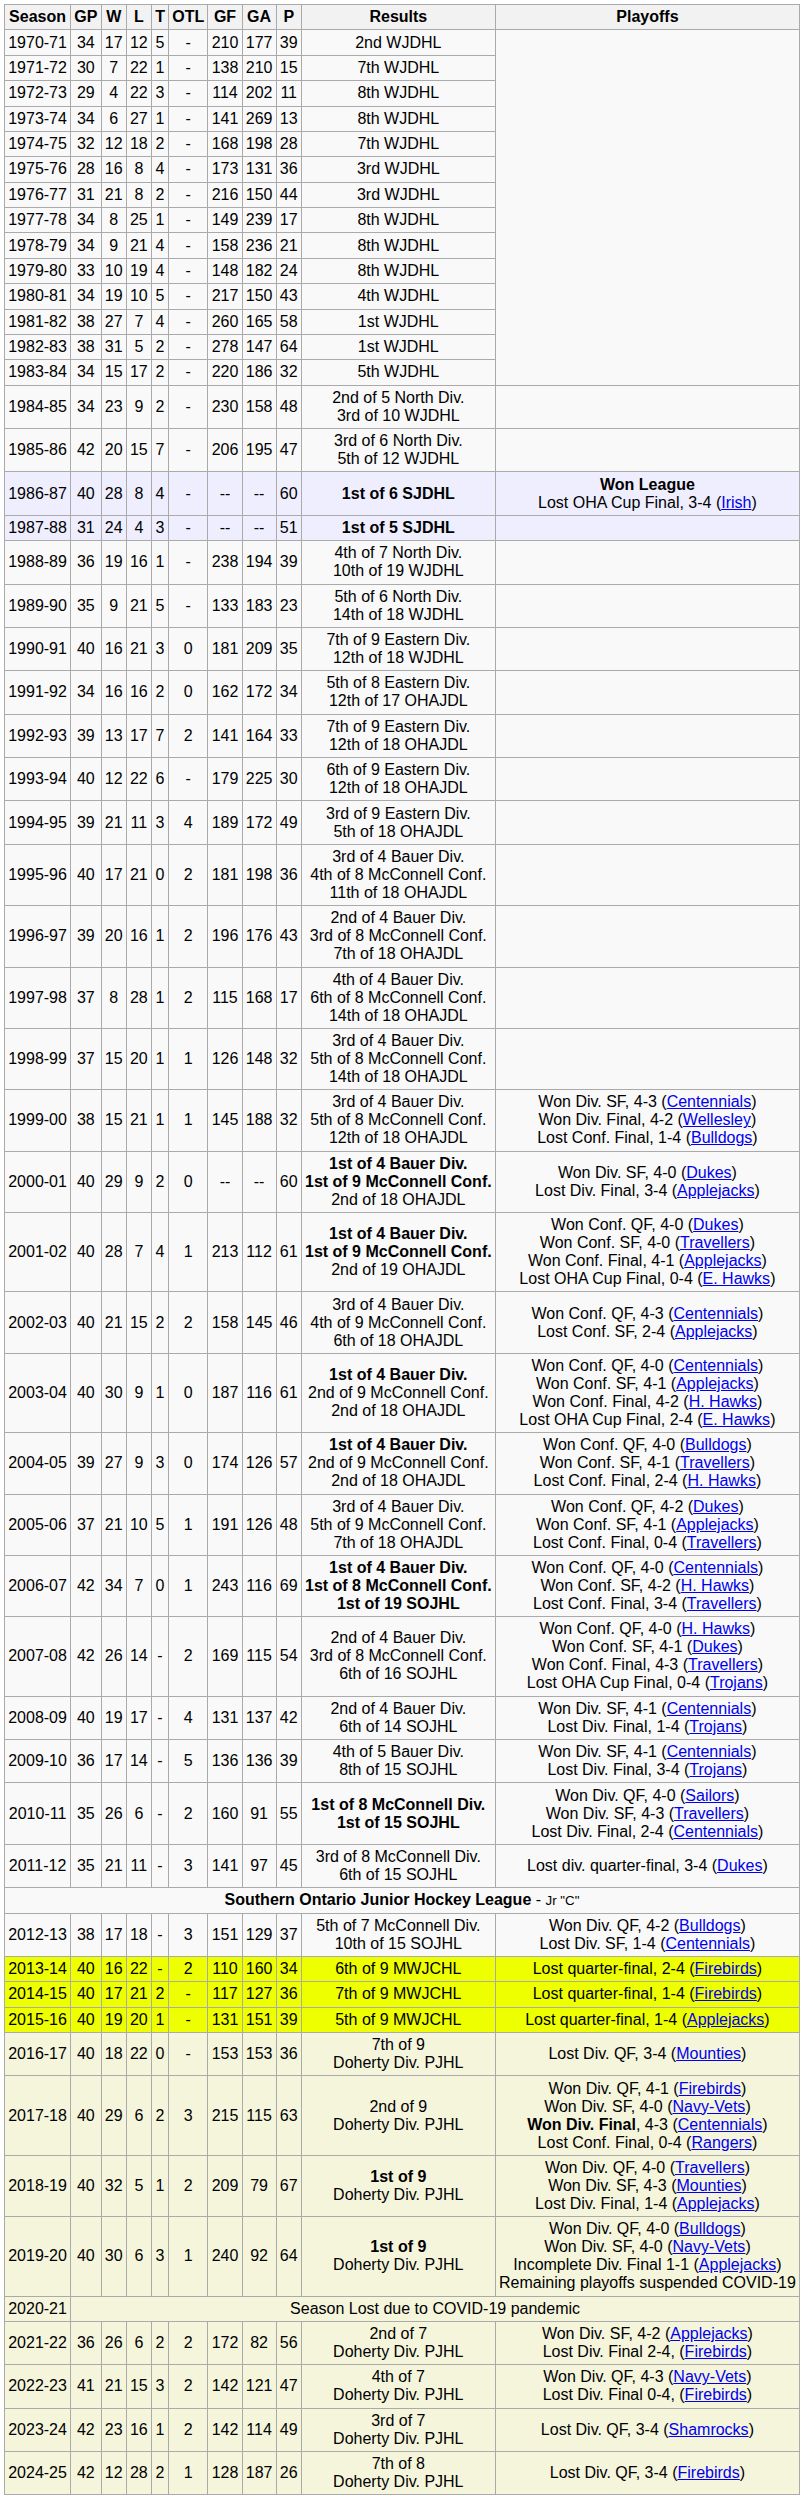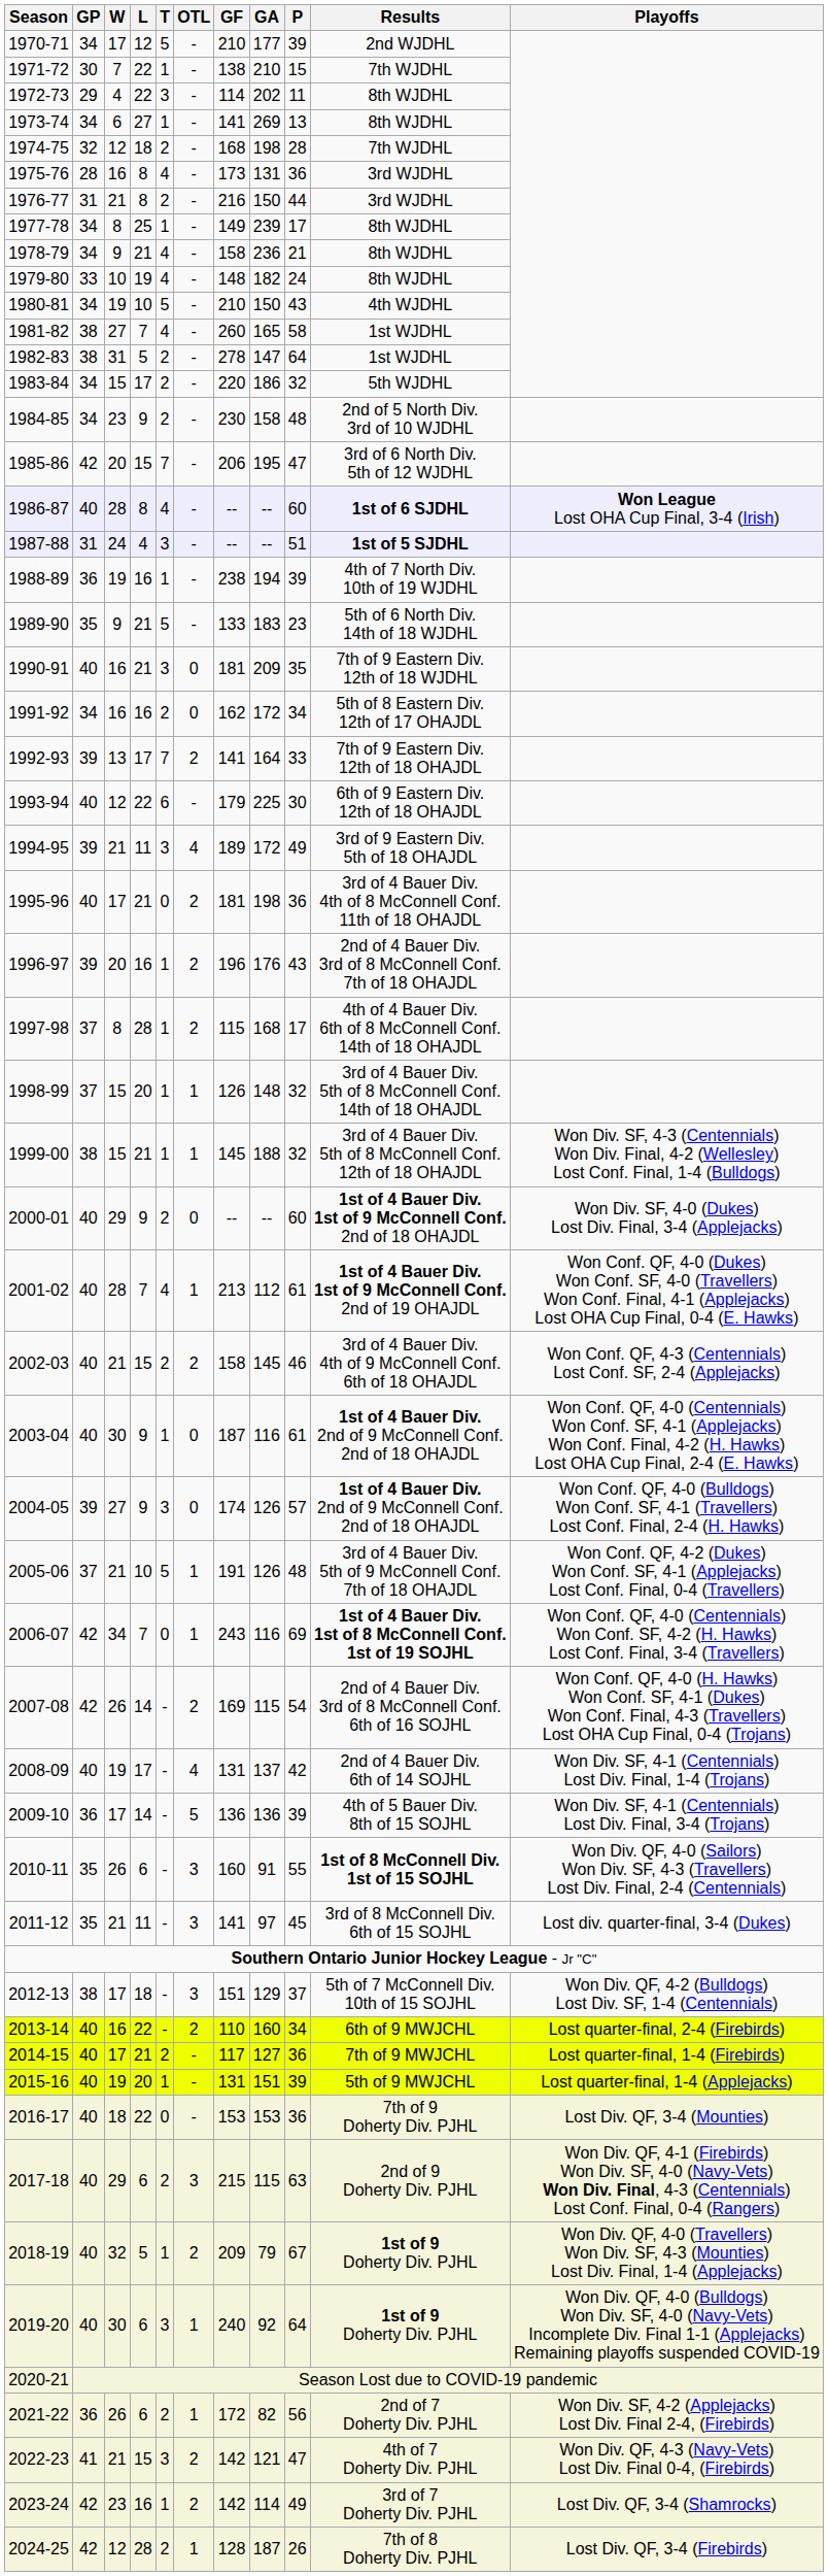1980-81 | GF: 217 -> 210
2010-11 | OTL: 2 -> 3
2021-22 | OTL: 2 -> 1
